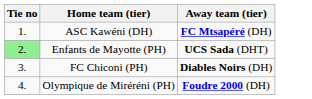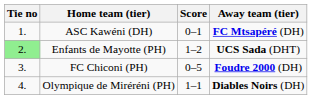+ column: Score | 0–1 | 1–2 | 0–5 | 1–1
FC Chiconi (PH) | Away team (tier): Diables Noirs (DH) -> Foudre 2000 (DH)
Olympique de Miréréni (PH) | Away team (tier): Foudre 2000 (DH) -> Diables Noirs (DH)
